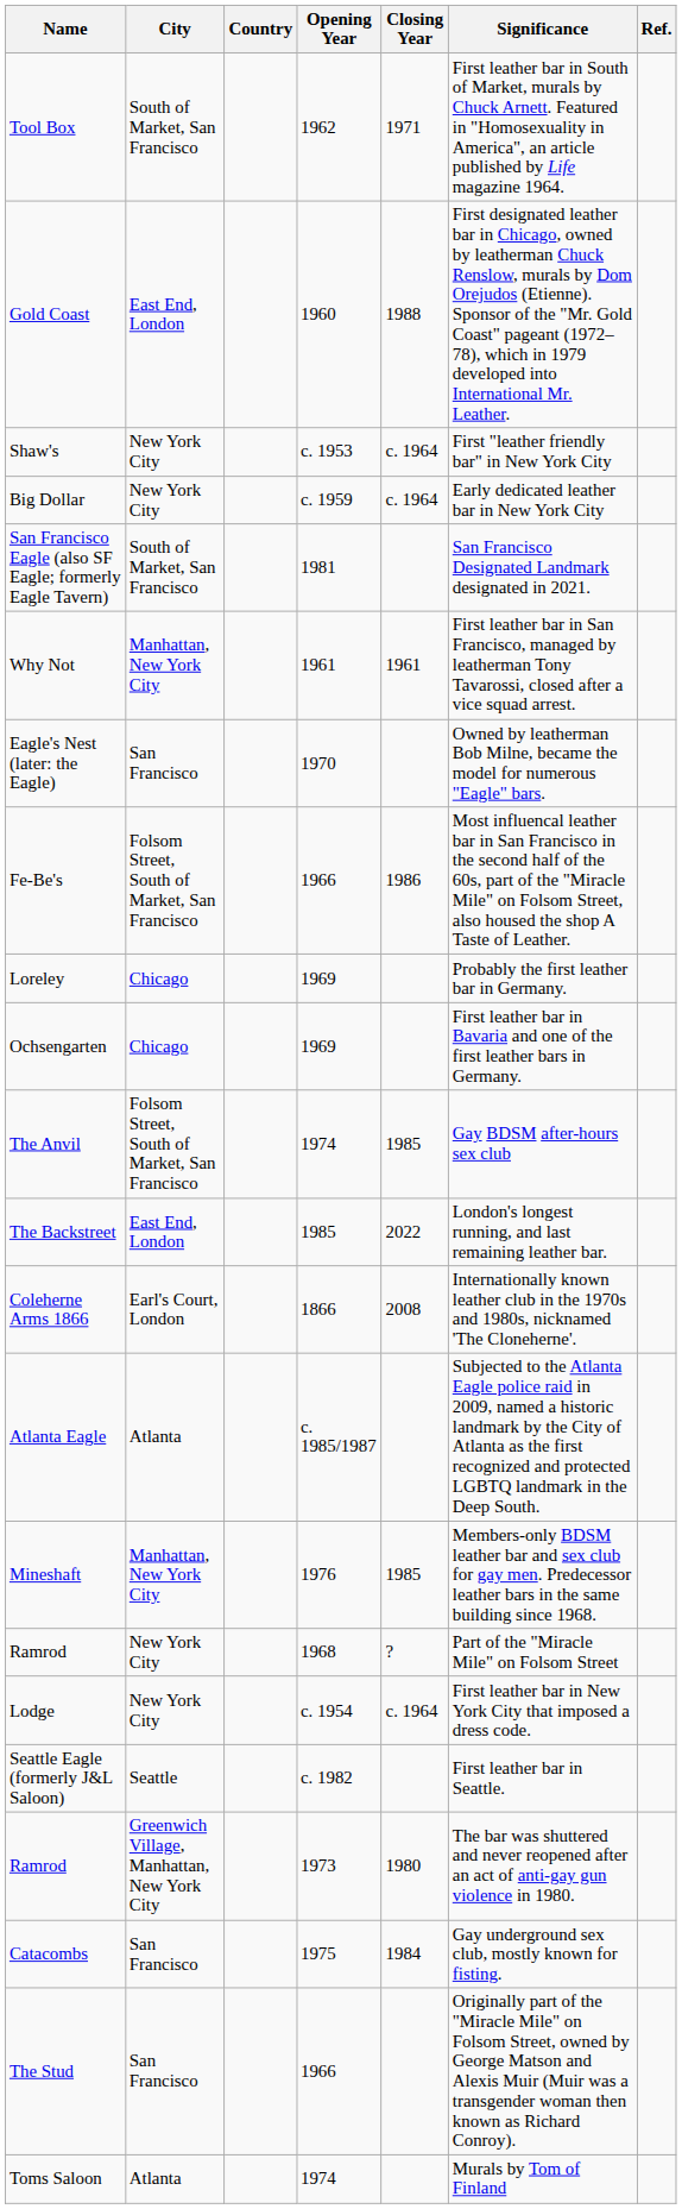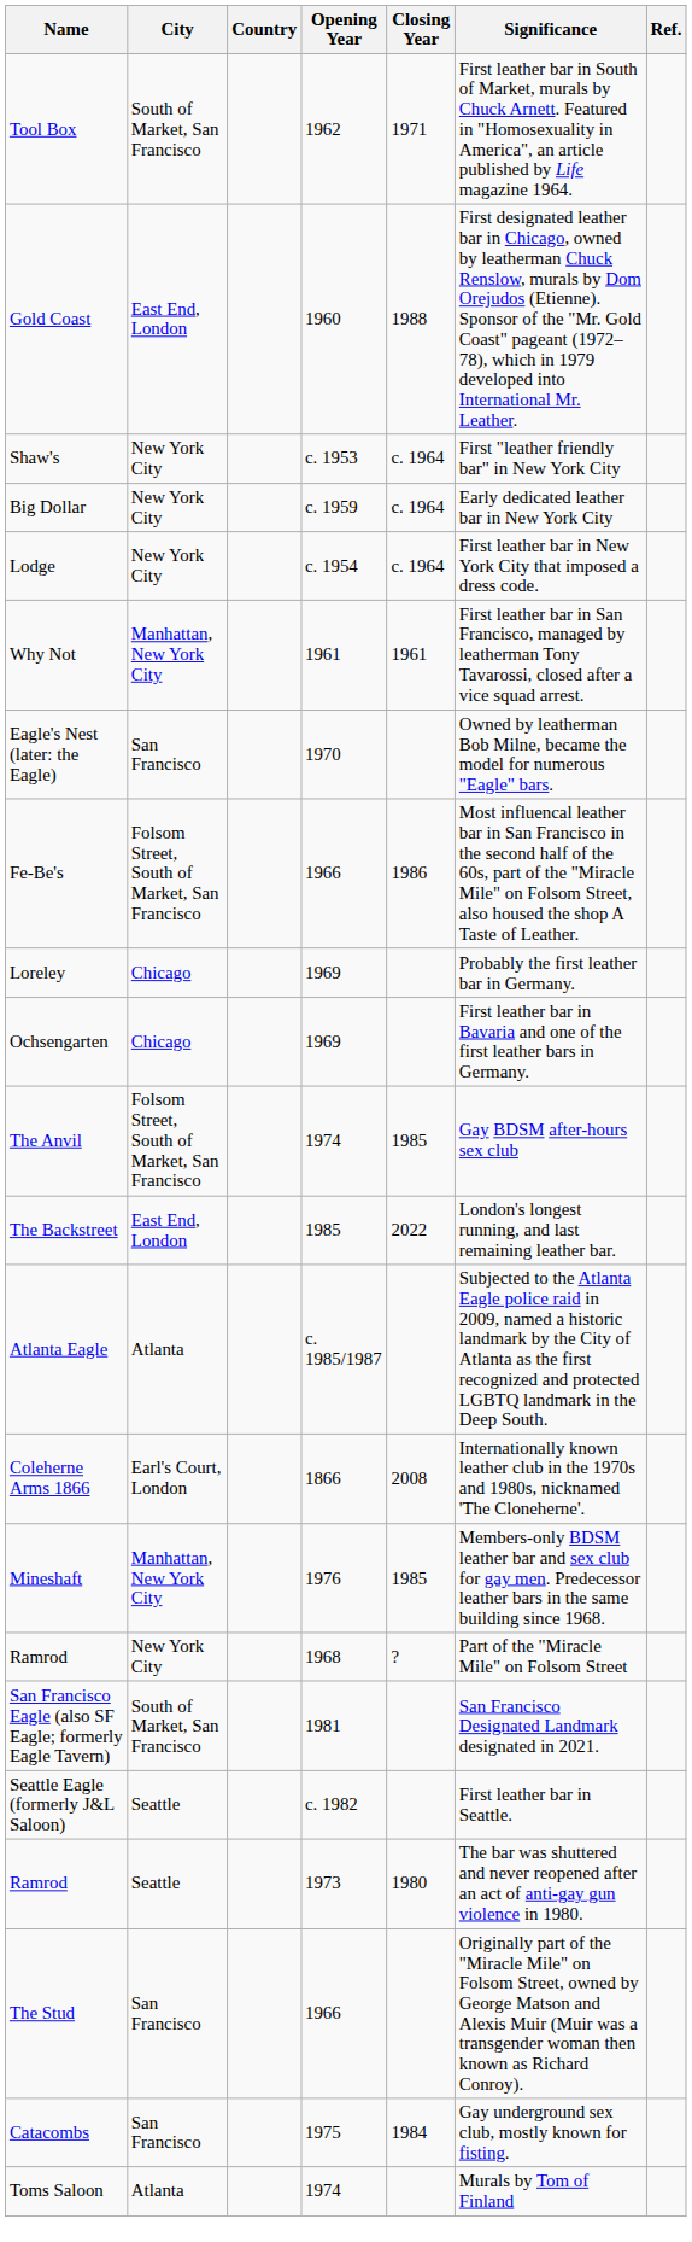rows swapped: Lodge <-> San Francisco Eagle (also SF Eagle; formerly Eagle Tavern)
rows swapped: Atlanta Eagle <-> Coleherne Arms 1866
Ramrod / 1973 | City: Greenwich Village, Manhattan, New York City -> Seattle
rows swapped: The Stud <-> Catacombs
